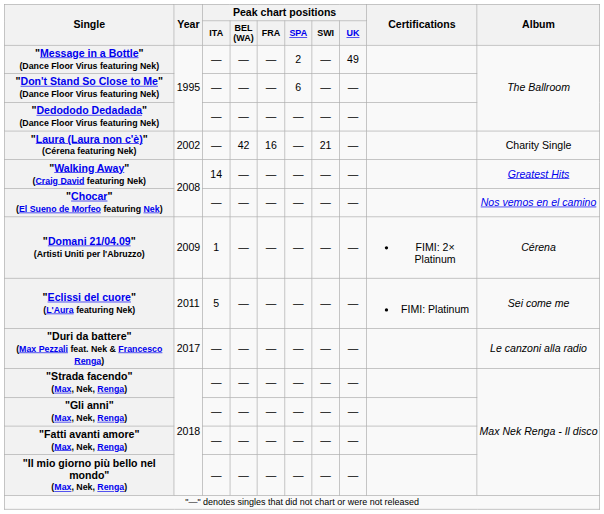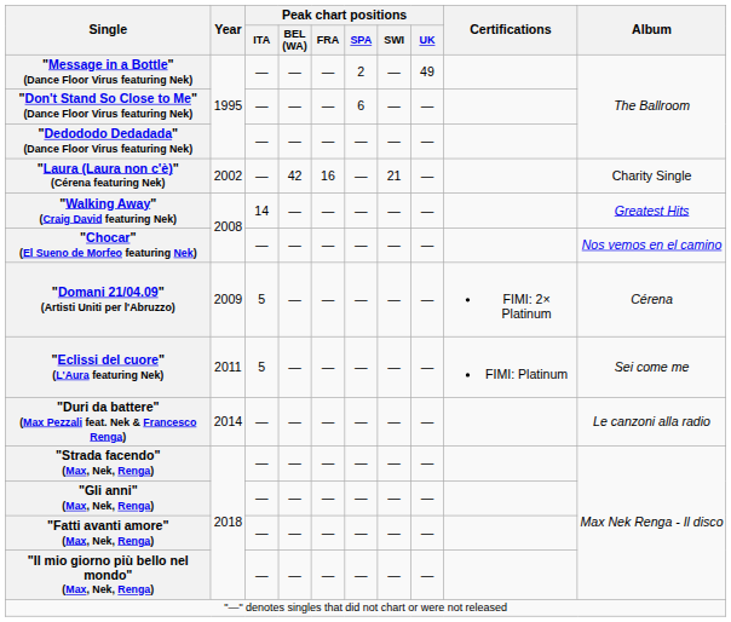"Domani 21/04.09" (Artisti Uniti per l'Abruzzo) | Peak chart positions / ITA: 1 -> 5
"Duri da battere" (Max Pezzali feat. Nek & Francesco Renga) | Year: 2017 -> 2014
